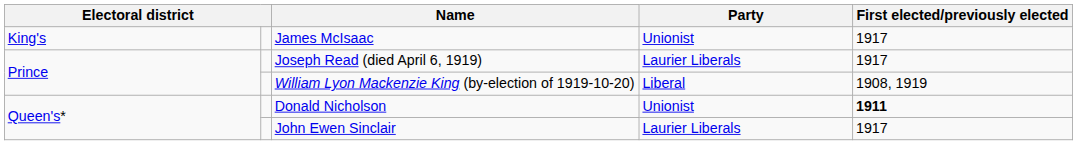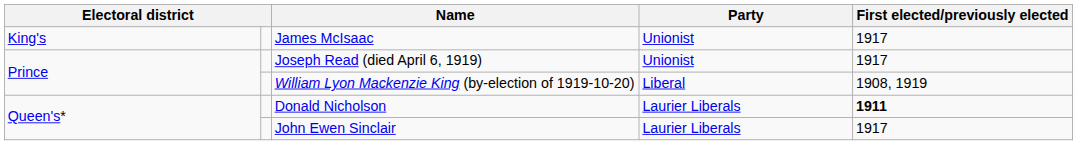Joseph Read (died April 6, 1919) | Party: Laurier Liberals -> Unionist
Donald Nicholson | Party: Unionist -> Laurier Liberals
